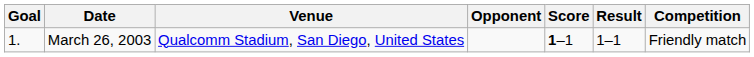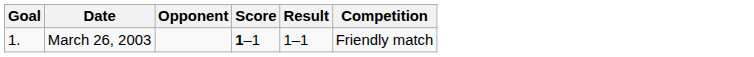- column: Venue | Qualcomm Stadium, San Diego, United States
